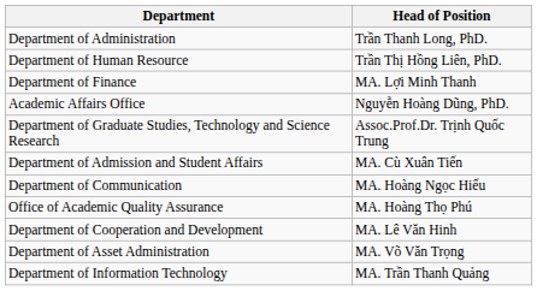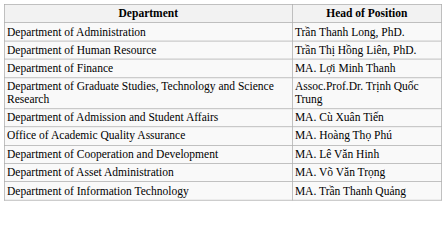- row: Academic Affairs Office | Nguyễn Hoàng Dũng, PhD.
- row: Department of Communication | MA. Hoàng Ngọc Hiếu
